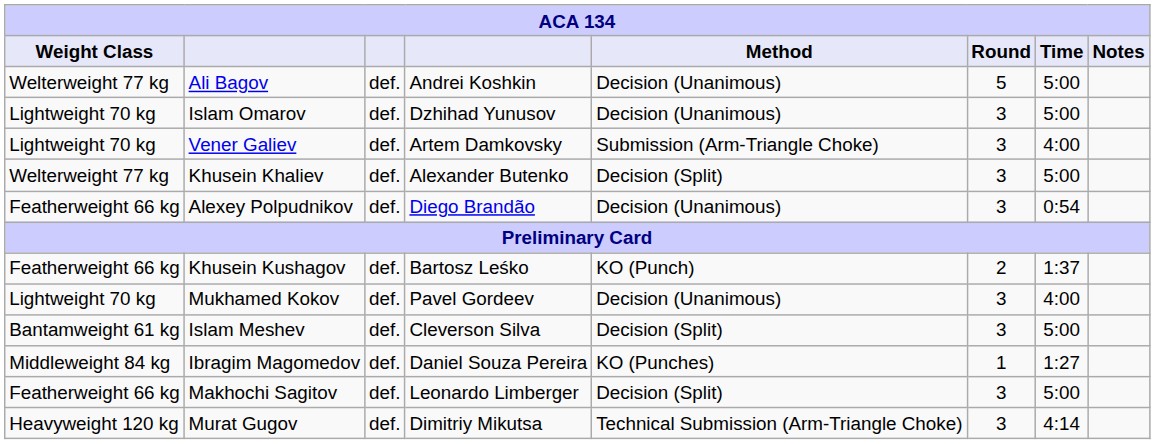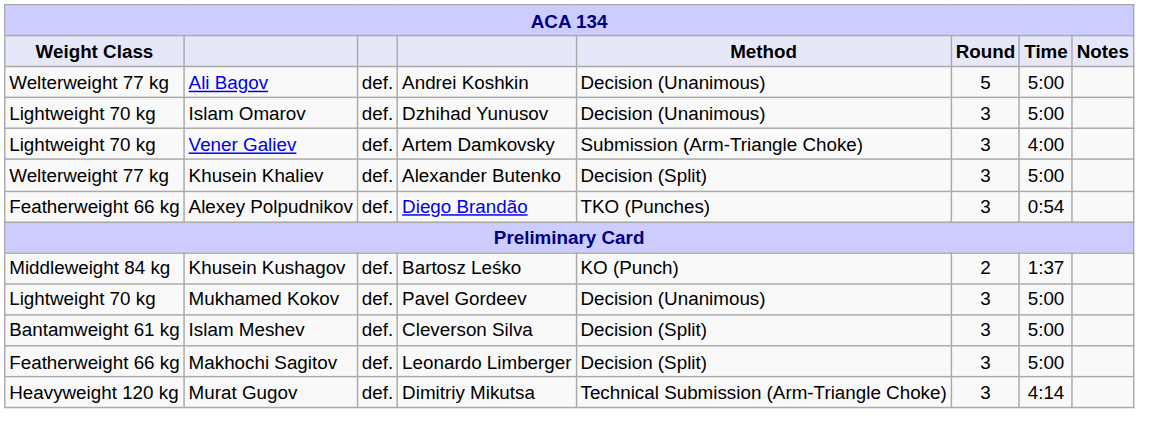Alexey Polpudnikov | Method: Decision (Unanimous) -> TKO (Punches)
Khusein Kushagov | Weight Class: Featherweight 66 kg -> Middleweight 84 kg
Mukhamed Kokov | Time: 4:00 -> 5:00
- row: Middleweight 84 kg | Ibragim Magomedov | def. | Daniel Souza Pereira | KO (Punches) | 1 | 1:27
